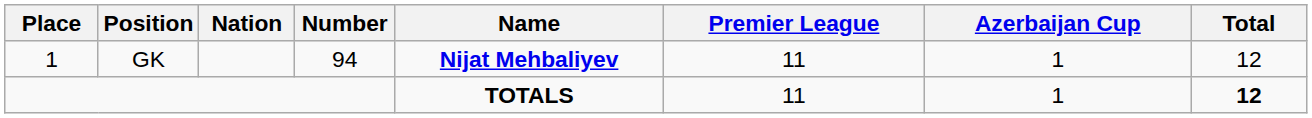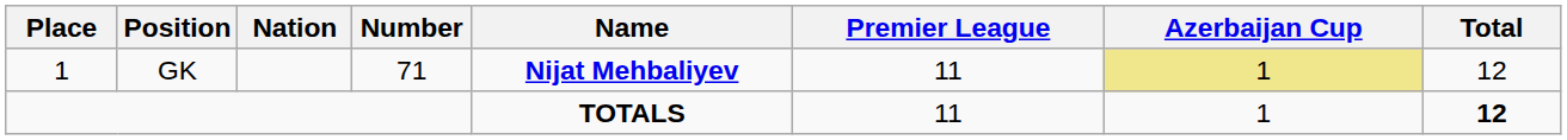GK | Number: 94 -> 71
GK | Azerbaijan Cup: no background -> khaki background
